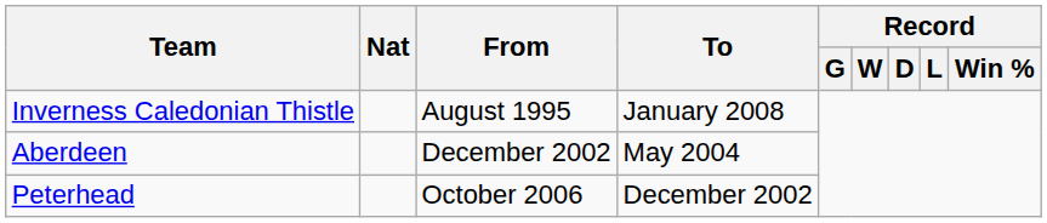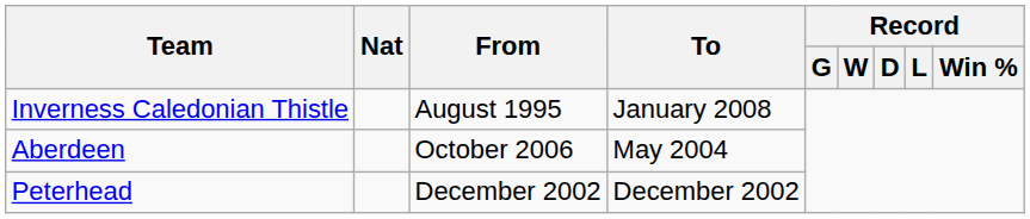Aberdeen | From: December 2002 -> October 2006
Peterhead | From: October 2006 -> December 2002
